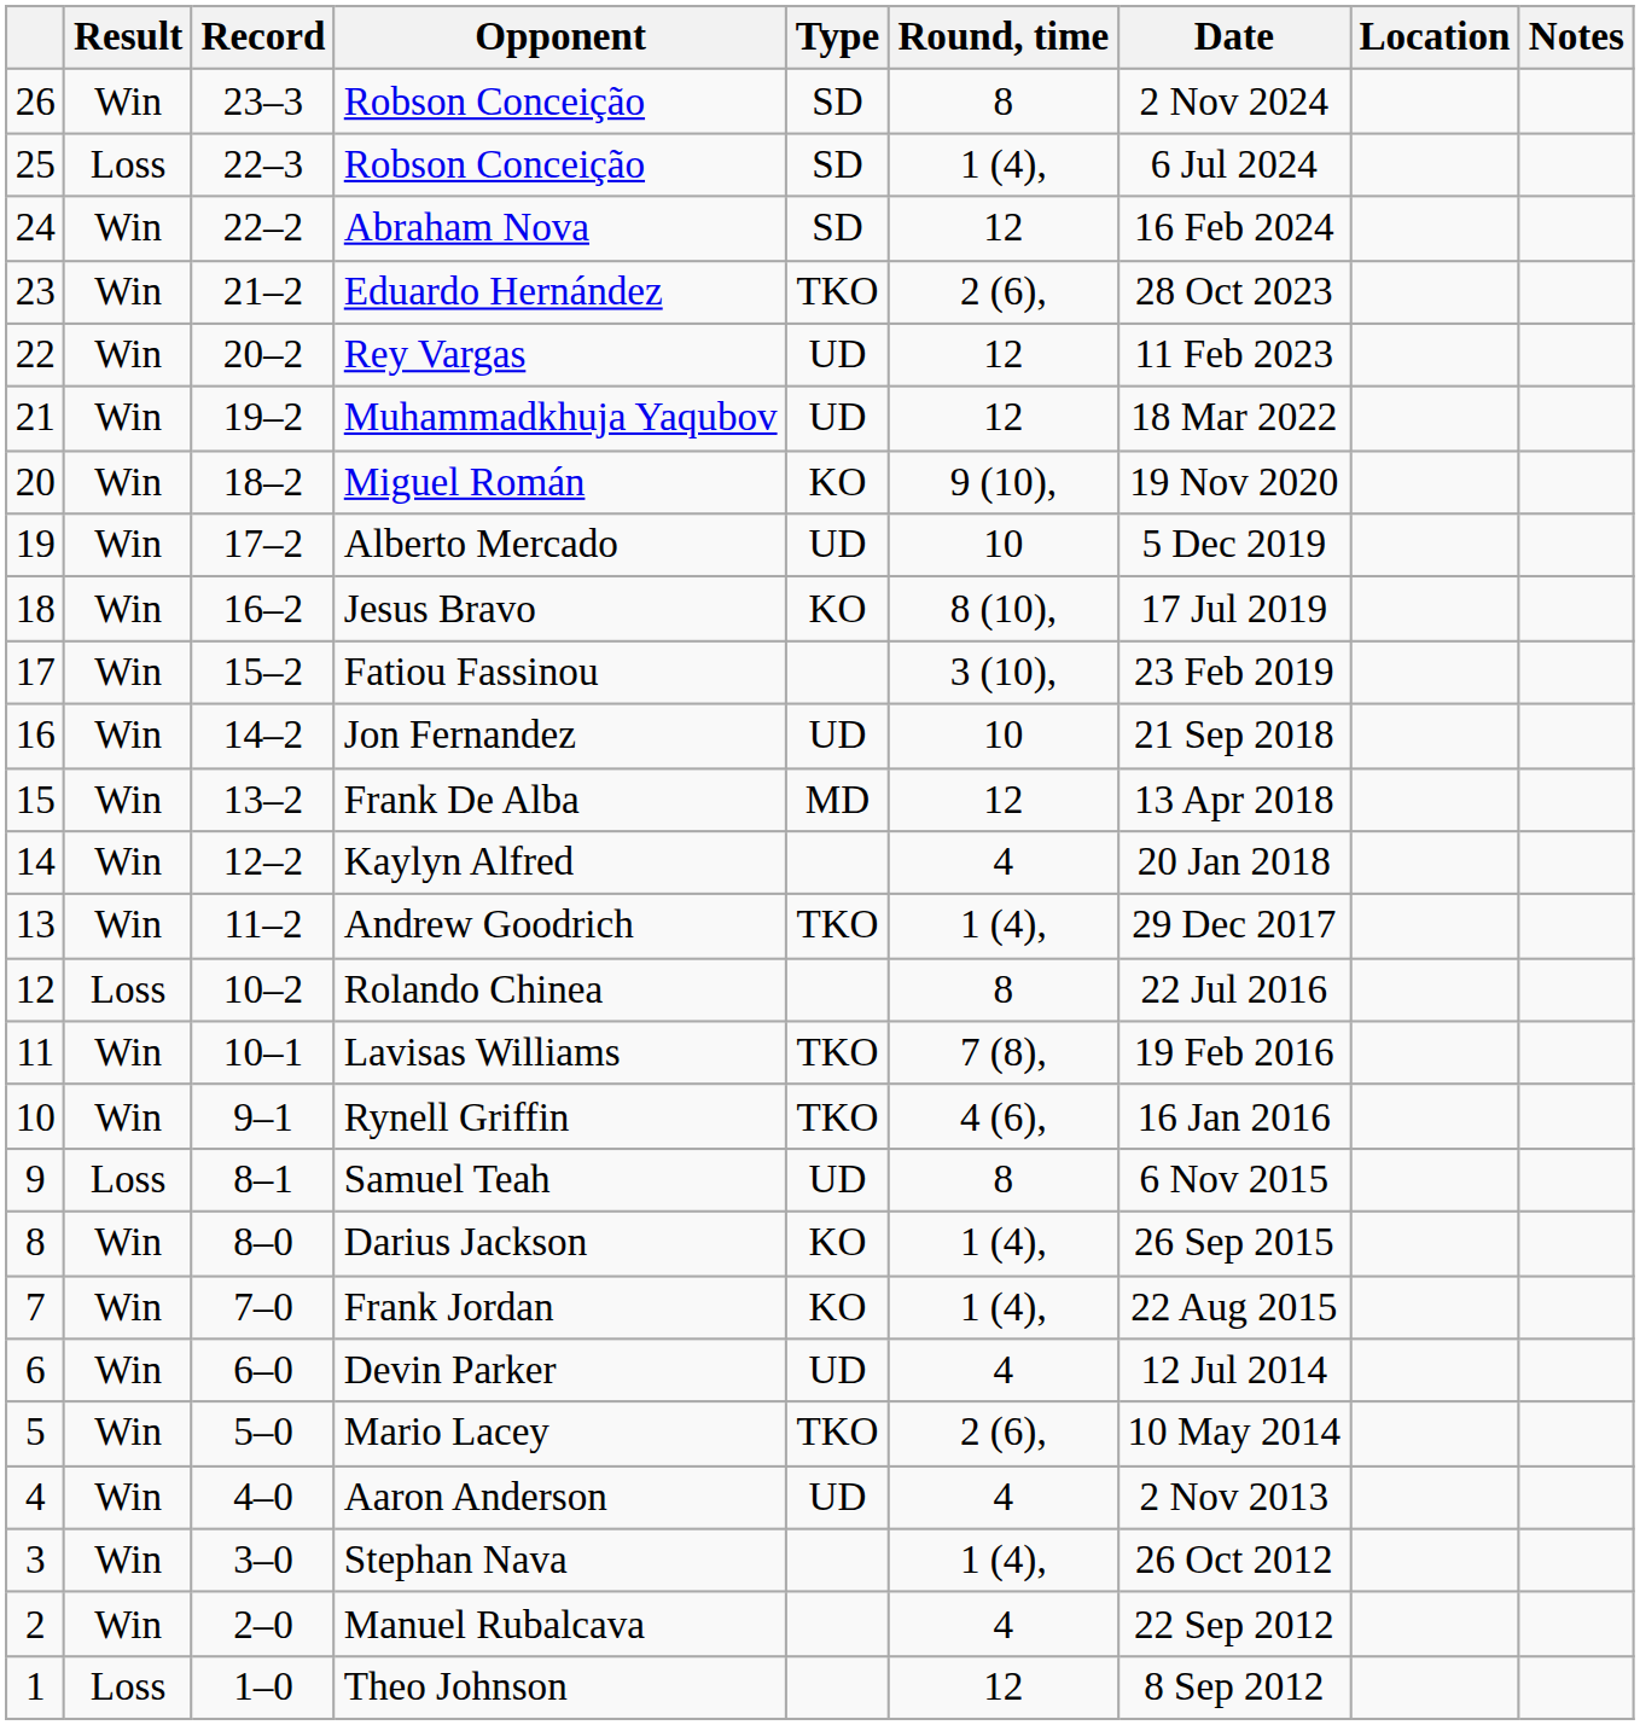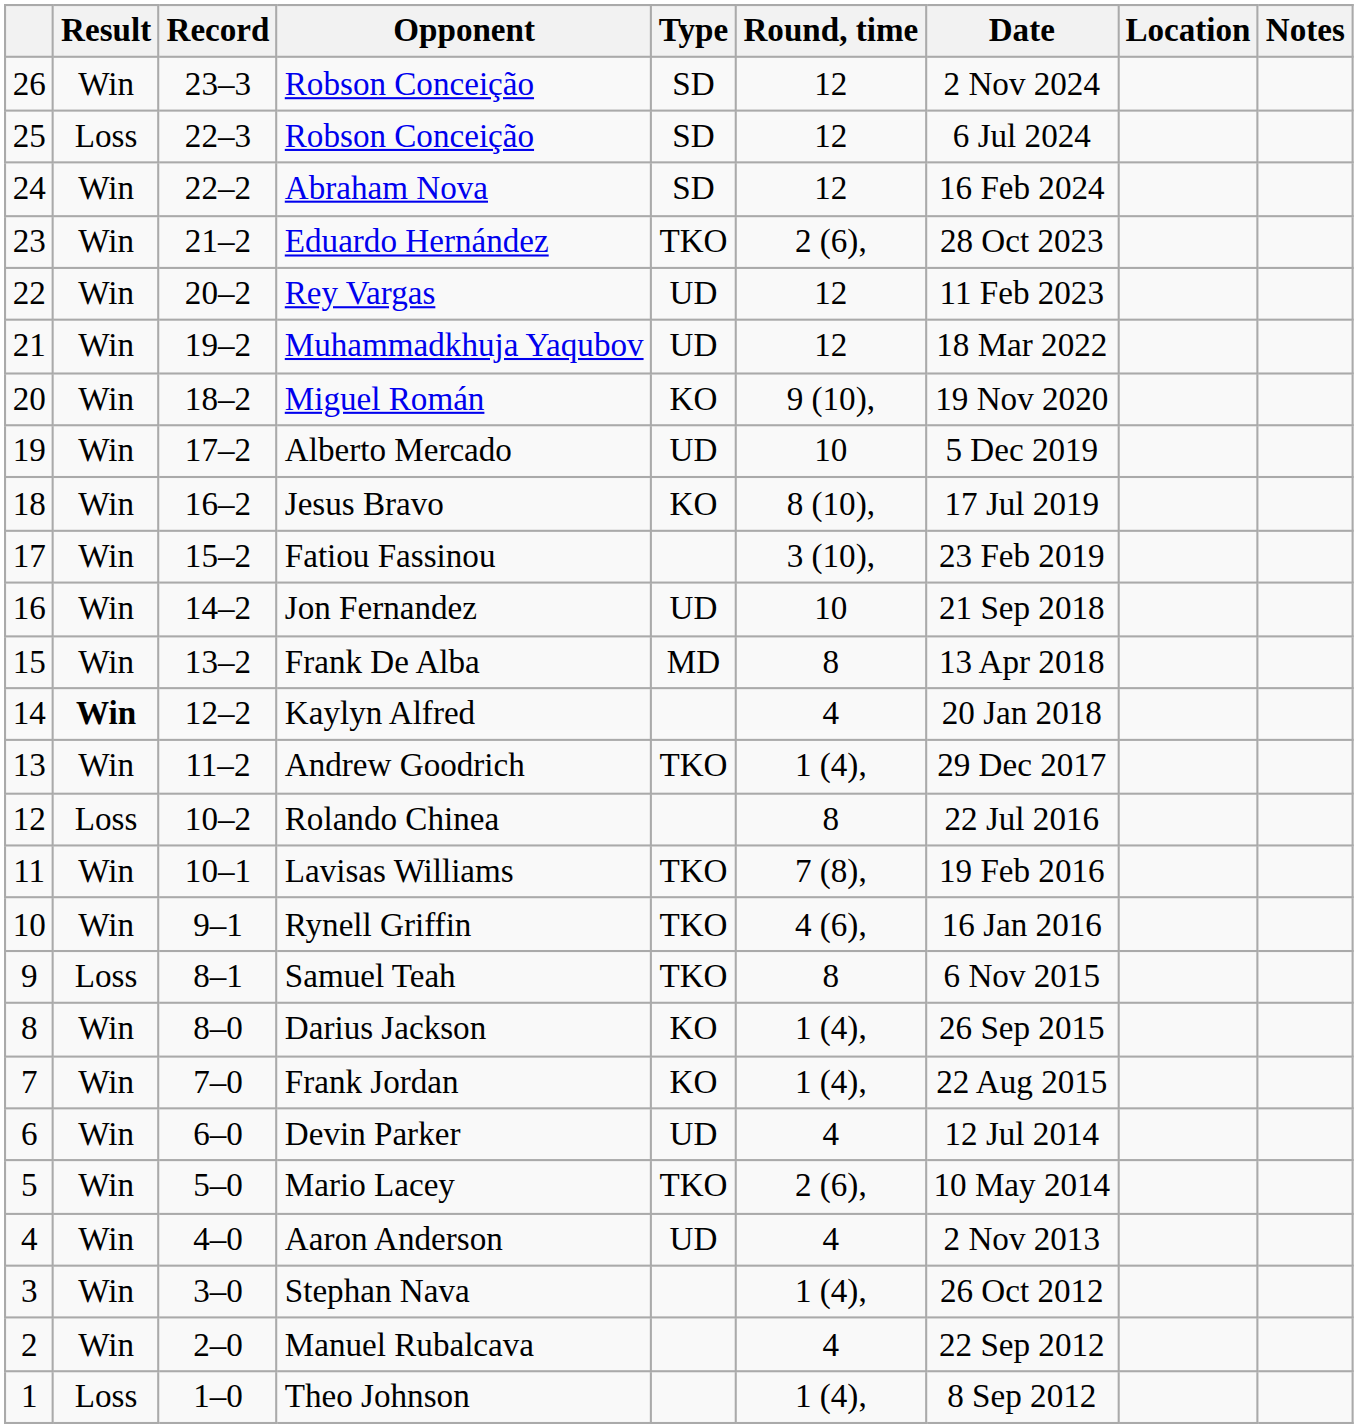26 / Robson Conceição | Round, time: 8 -> 12
25 / Robson Conceição | Round, time: 1 (4), -> 12
Frank De Alba | Round, time: 12 -> 8
Kaylyn Alfred | Result: normal -> bold
Samuel Teah | Type: UD -> TKO
Theo Johnson | Round, time: 12 -> 1 (4),
